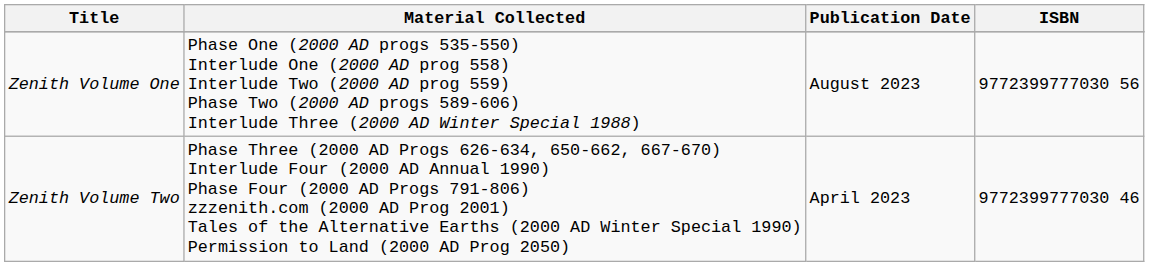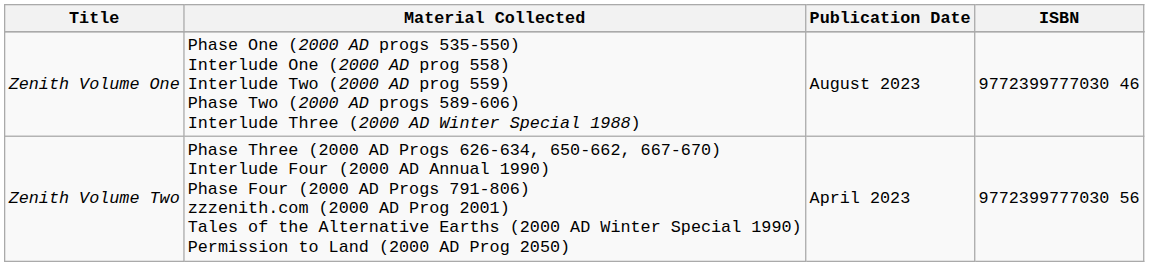Zenith Volume One | ISBN: 9772399777030 56 -> 9772399777030 46
Zenith Volume Two | ISBN: 9772399777030 46 -> 9772399777030 56
